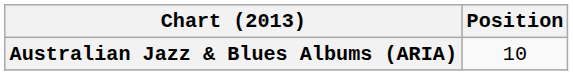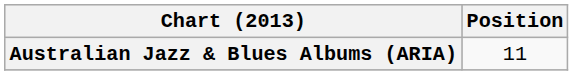Australian Jazz & Blues Albums (ARIA) | Position: 10 -> 11
